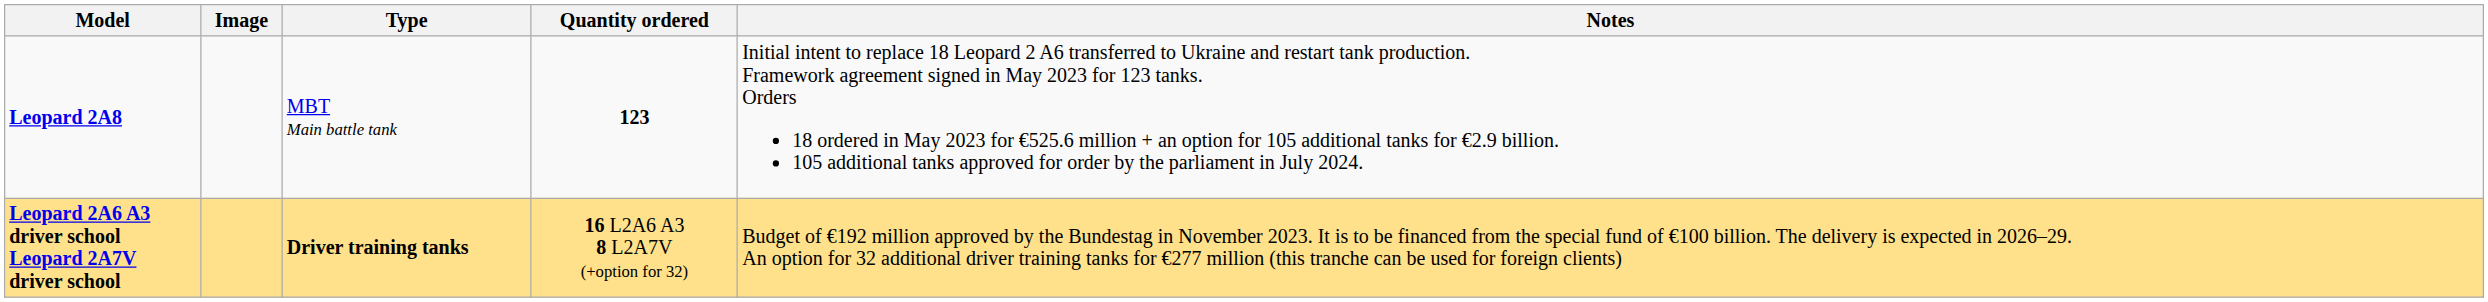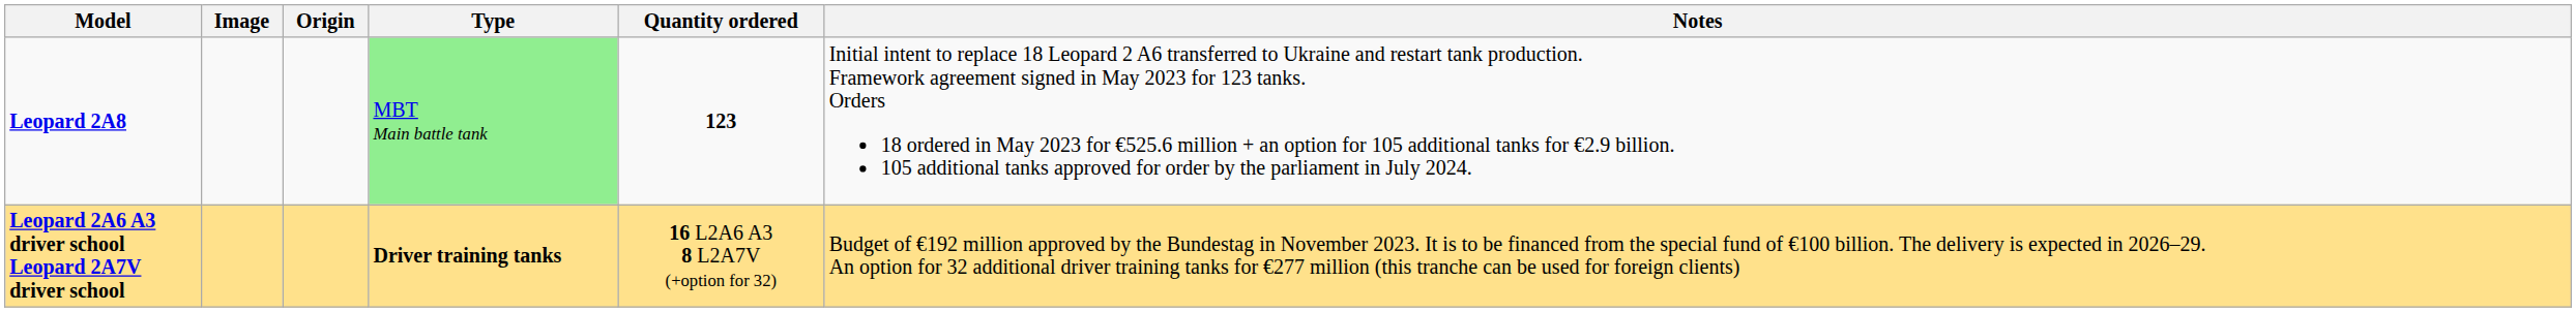+ column: Origin
Leopard 2A8 | Type: no background -> lightgreen background
